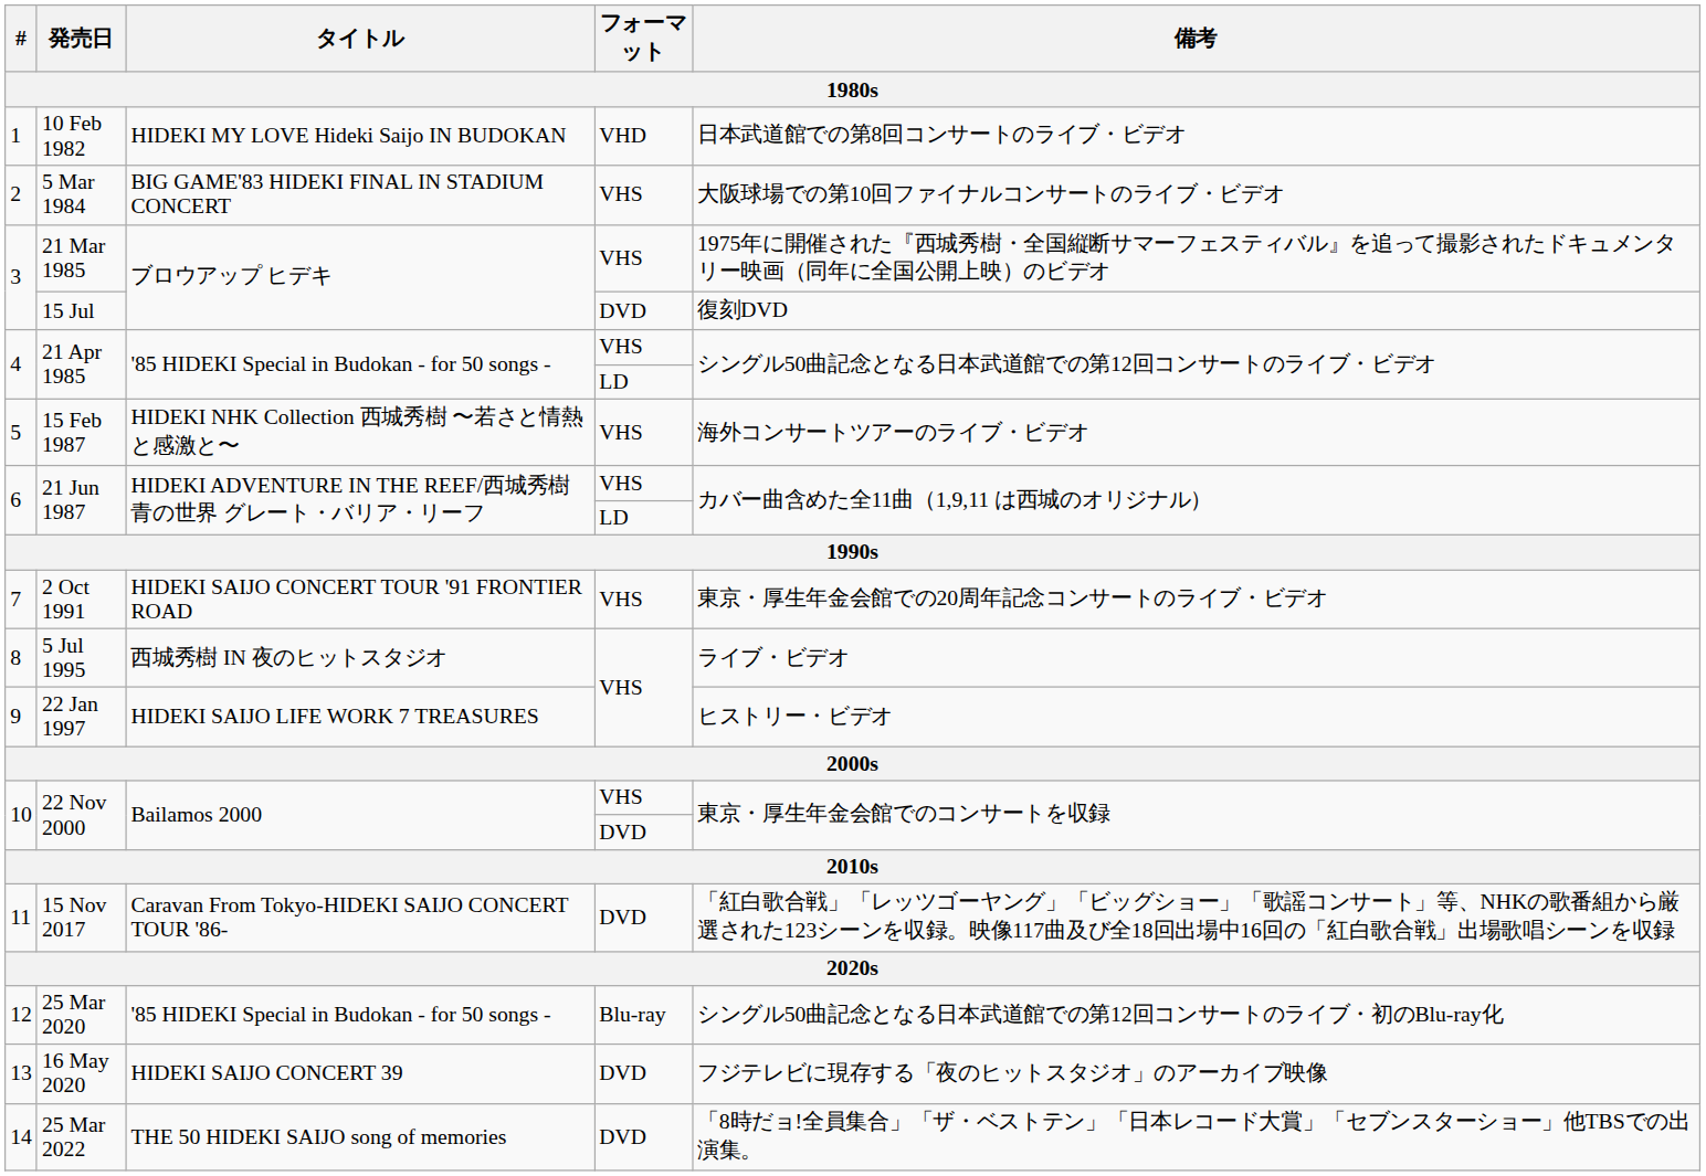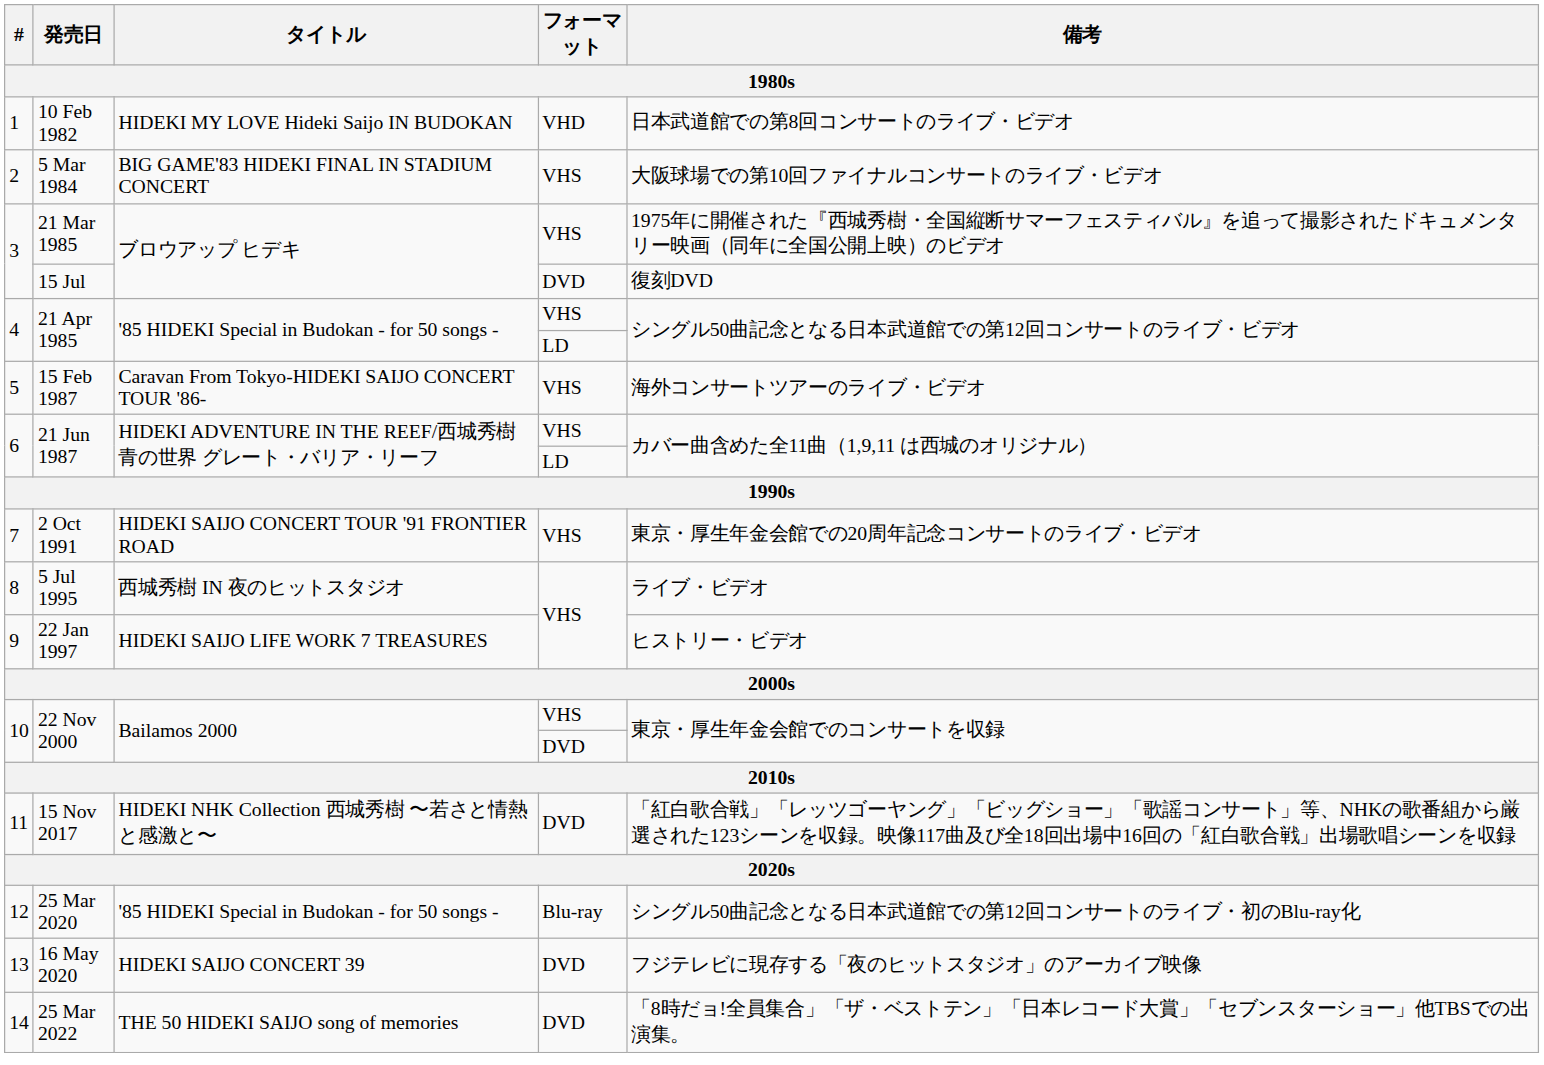15 Feb 1987 | タイトル: HIDEKI NHK Collection 西城秀樹 〜若さと情熱と感激と〜 -> Caravan From Tokyo-HIDEKI SAIJO CONCERT TOUR '86-
15 Nov 2017 | タイトル: Caravan From Tokyo-HIDEKI SAIJO CONCERT TOUR '86- -> HIDEKI NHK Collection 西城秀樹 〜若さと情熱と感激と〜
